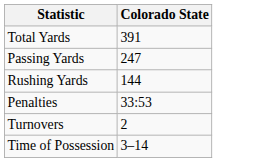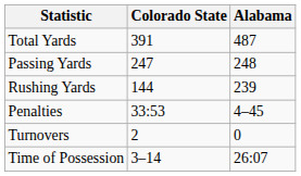+ column: Alabama | 487 | 248 | 239 | 4–45 | 0 | 26:07
